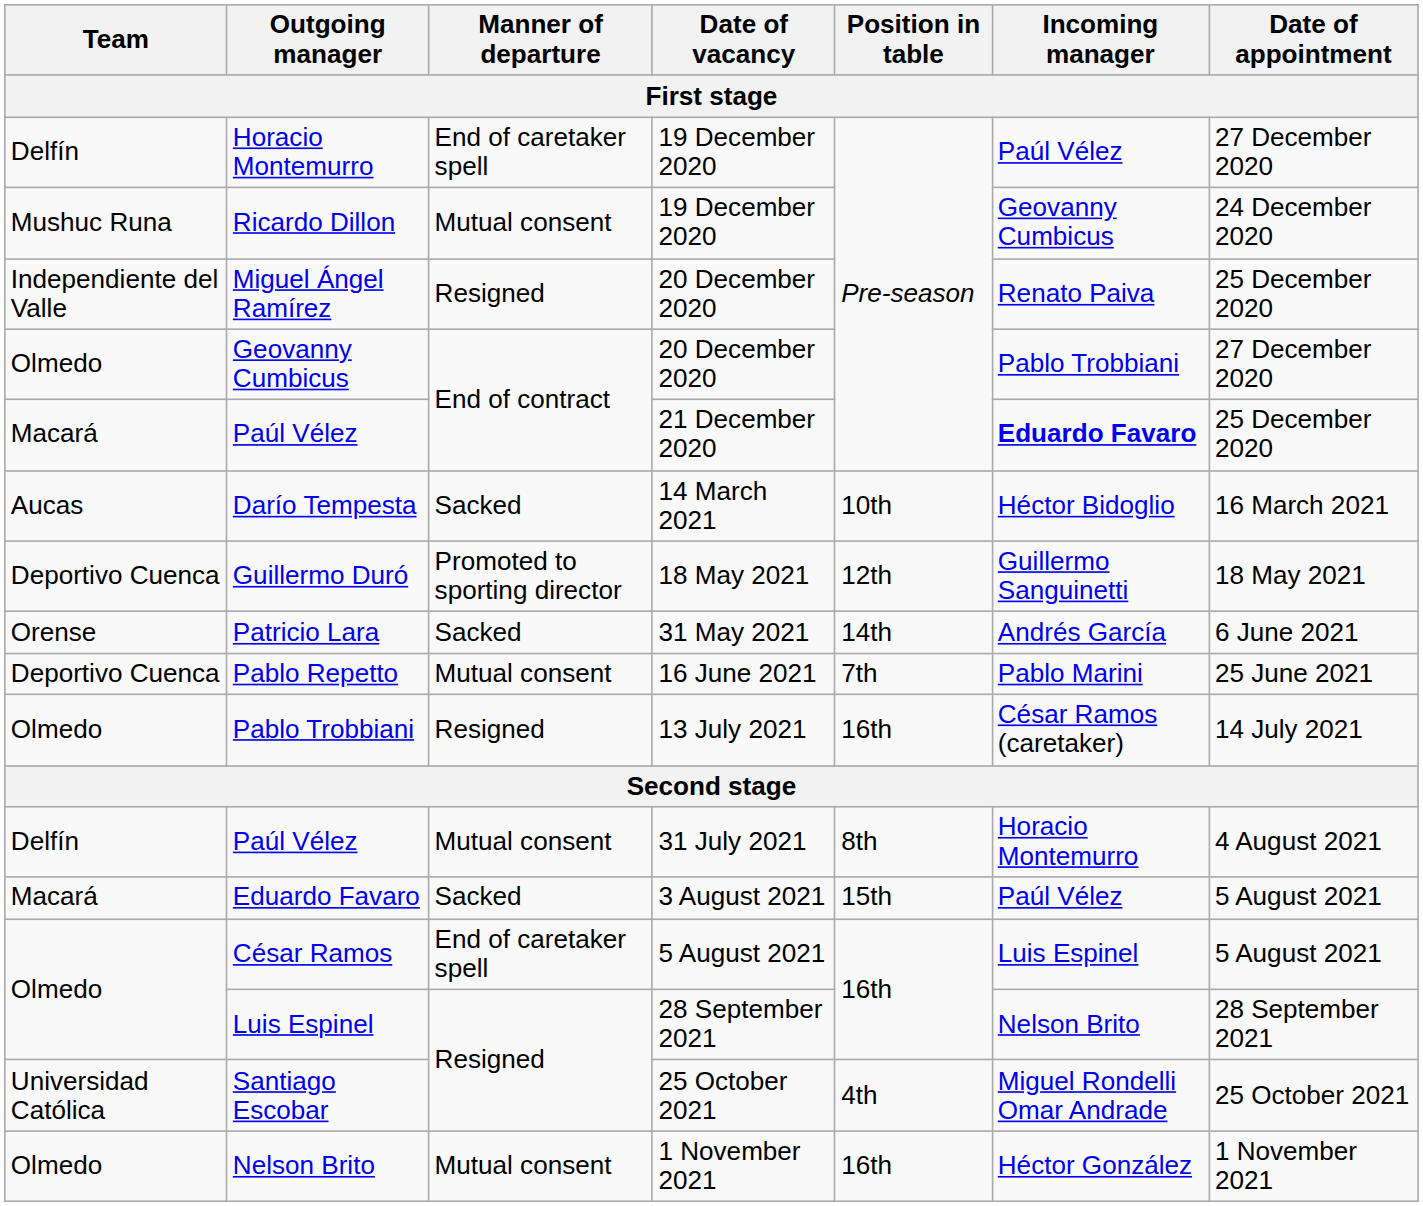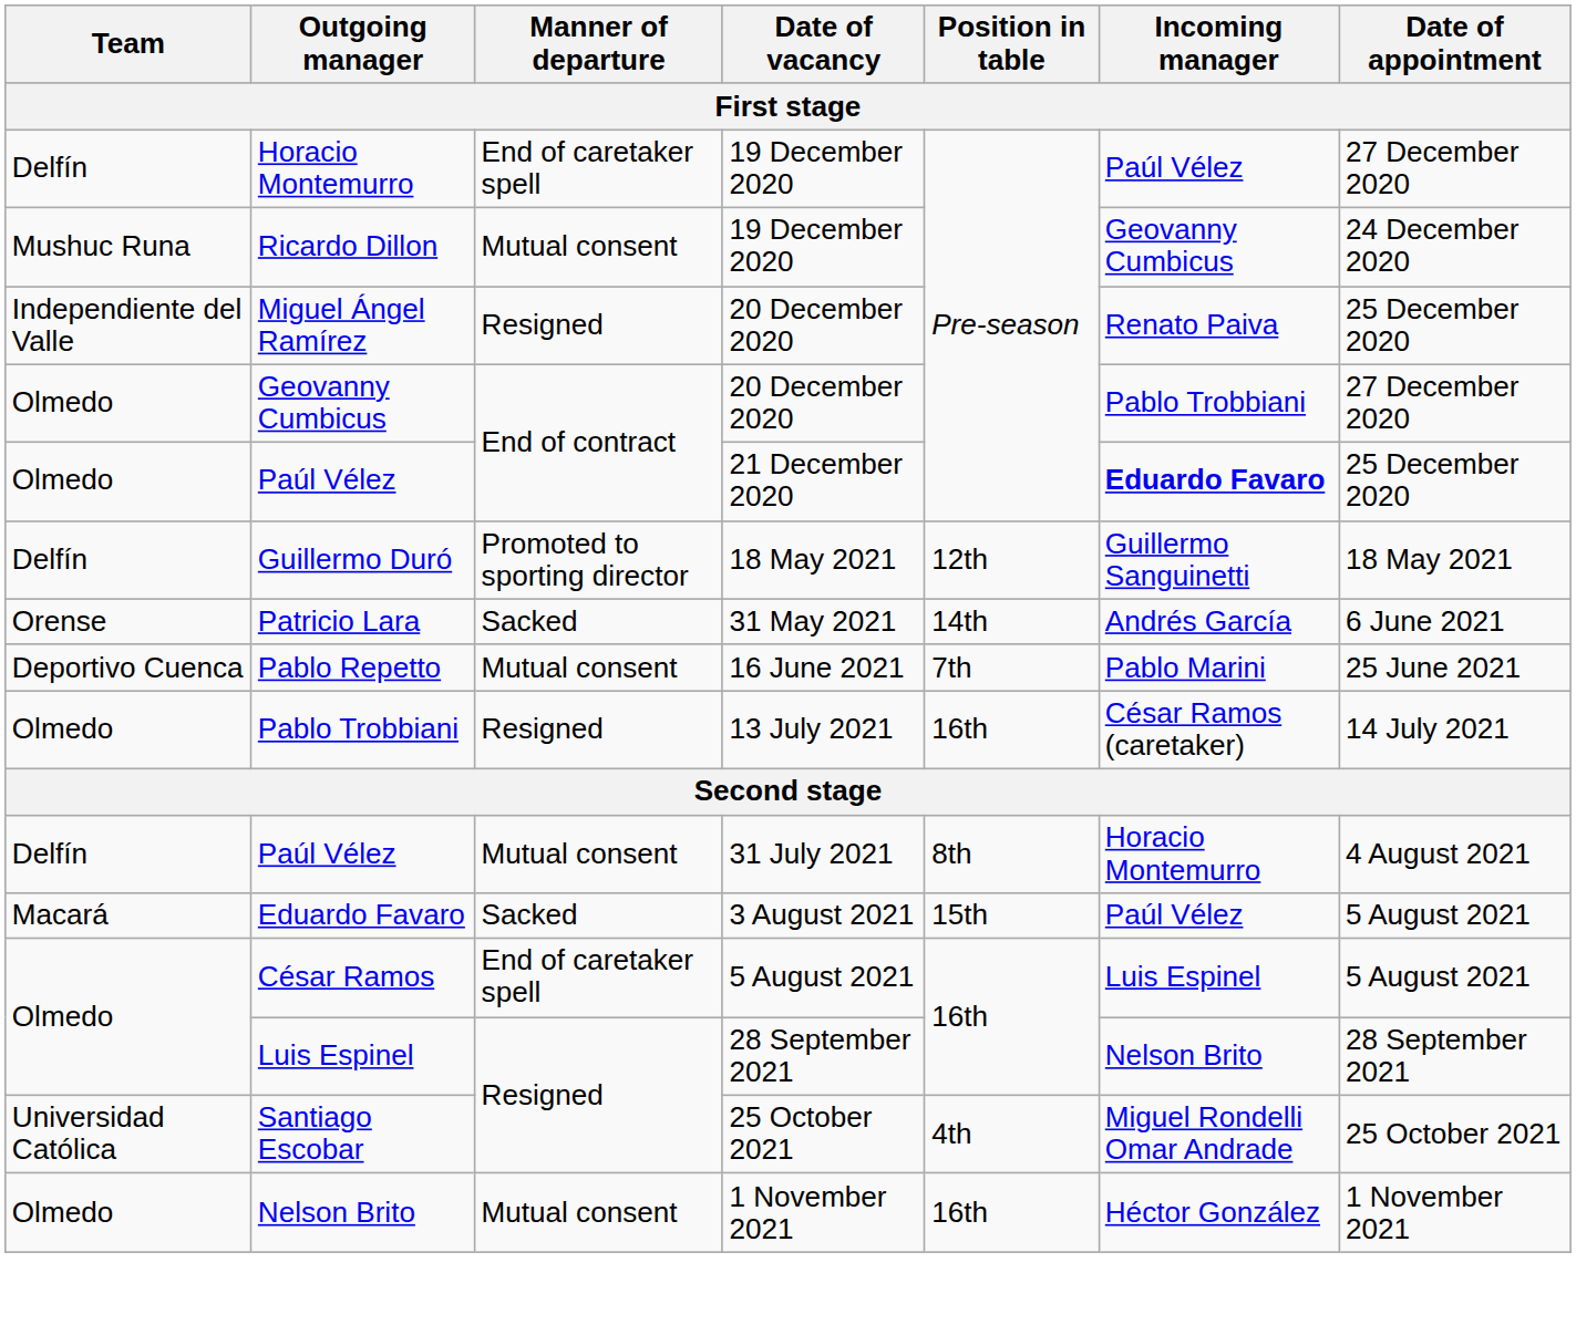Paúl Vélez / 21 December 2020 | Team: Macará -> Olmedo
- row: Aucas | Darío Tempesta | Sacked | 14 March 2021 | 10th | Héctor Bidoglio | 16 March 2021
Guillermo Duró | Team: Deportivo Cuenca -> Delfín
